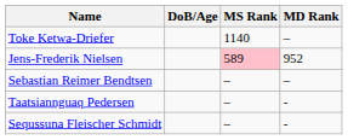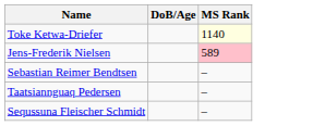- column: MD Rank | – | 952 | – | - | -
Toke Ketwa-Driefer | MS Rank: no background -> lightyellow background
